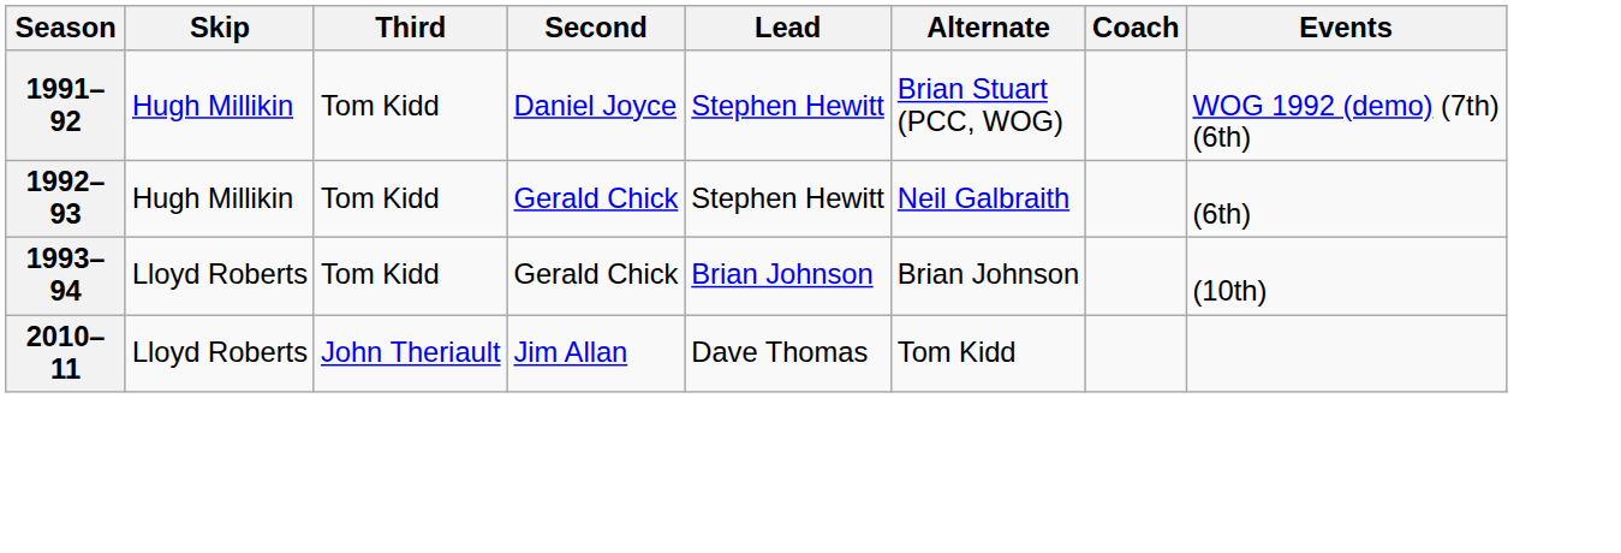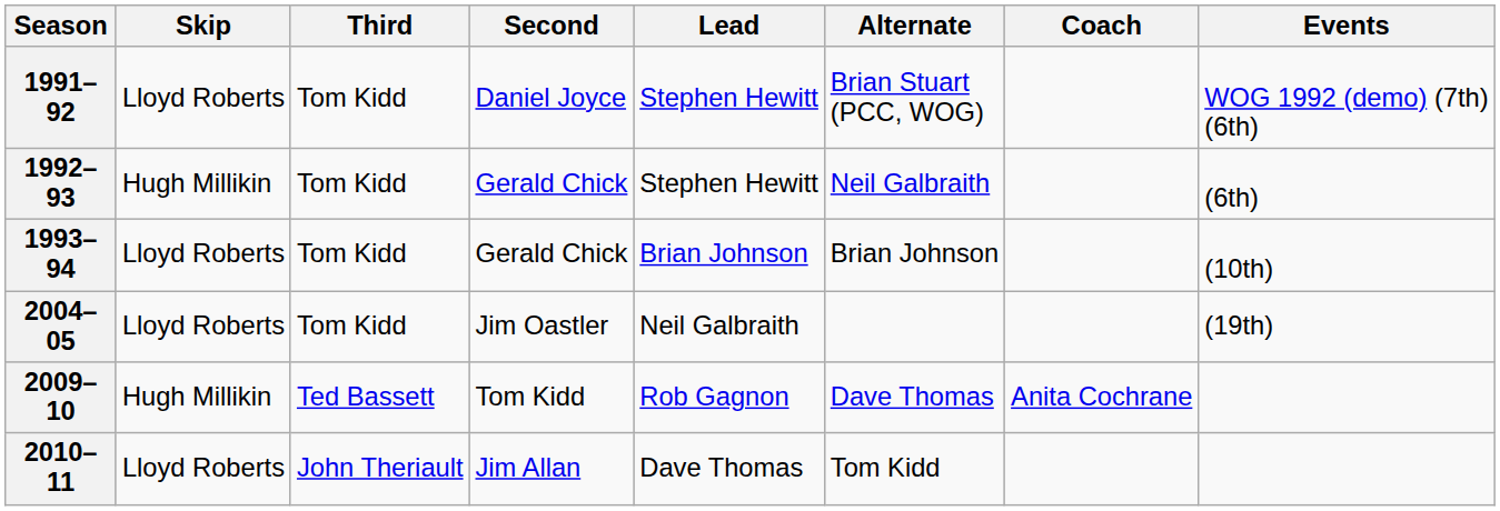1991–92 | Skip: Hugh Millikin -> Lloyd Roberts
+ row: 2004–05 | Lloyd Roberts | Tom Kidd | Jim Oastler | Neil Galbraith | (19th)
+ row: 2009–10 | Hugh Millikin | Ted Bassett | Tom Kidd | Rob Gagnon | Dave Thomas | Anita Cochrane
